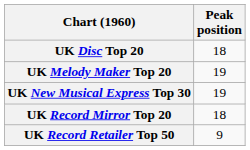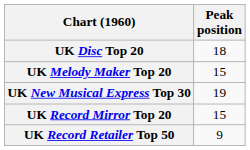UK Melody Maker Top 20 | Peak position: 19 -> 15
UK Record Mirror Top 20 | Peak position: 18 -> 15
